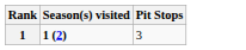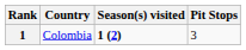+ column: Country | Colombia
